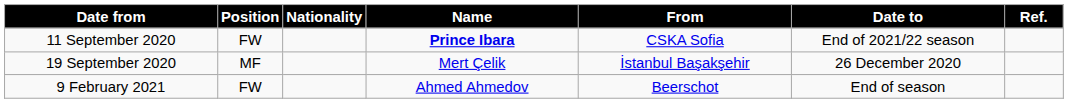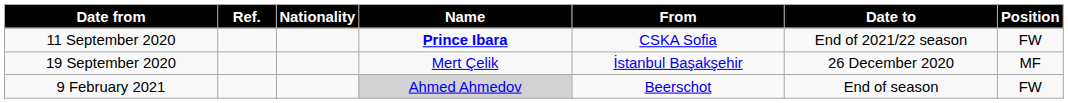columns swapped: Position <-> Ref.
9 February 2021 | Name: no background -> lightgrey background
